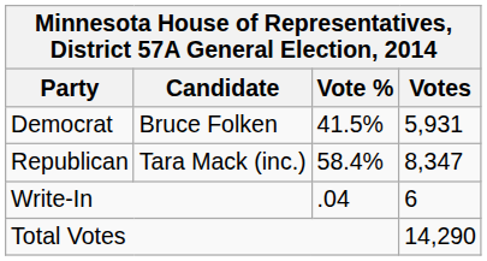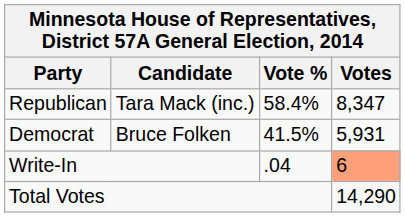rows swapped: Republican <-> Democrat
Write-In | Votes: no background -> lightsalmon background
